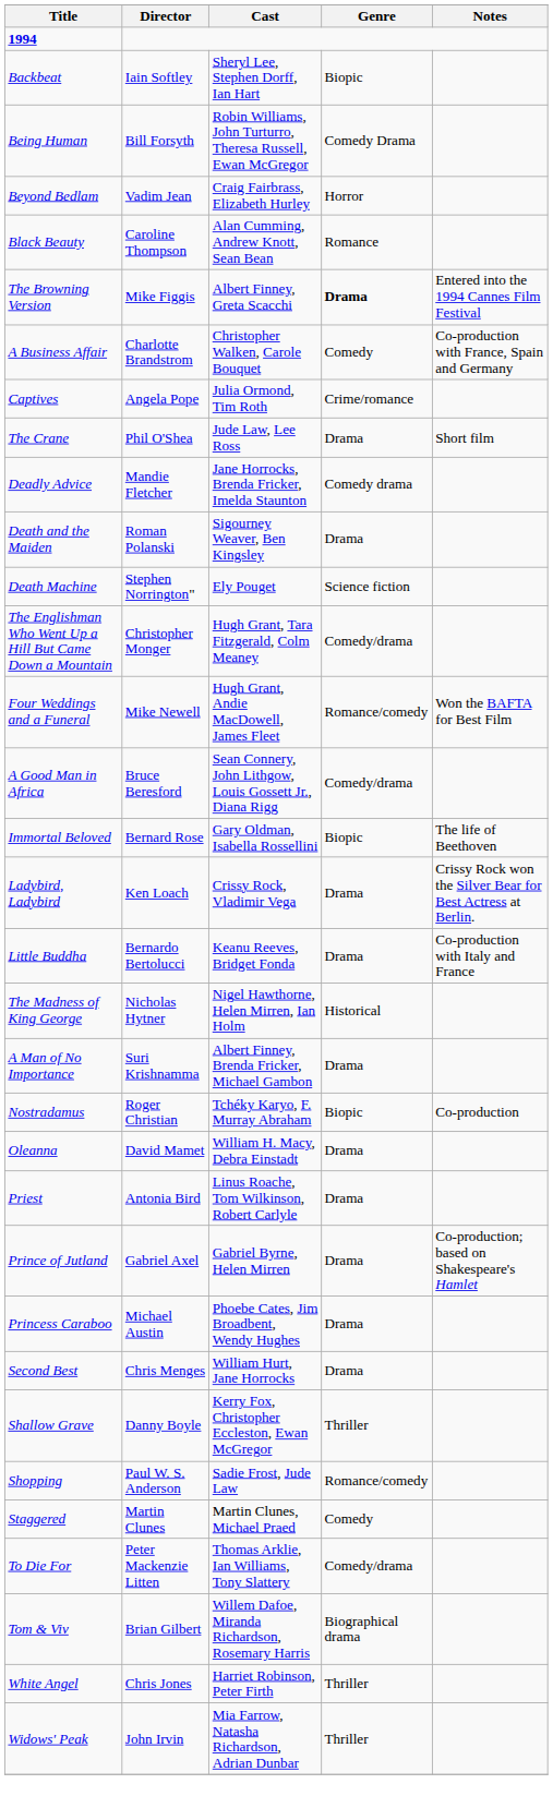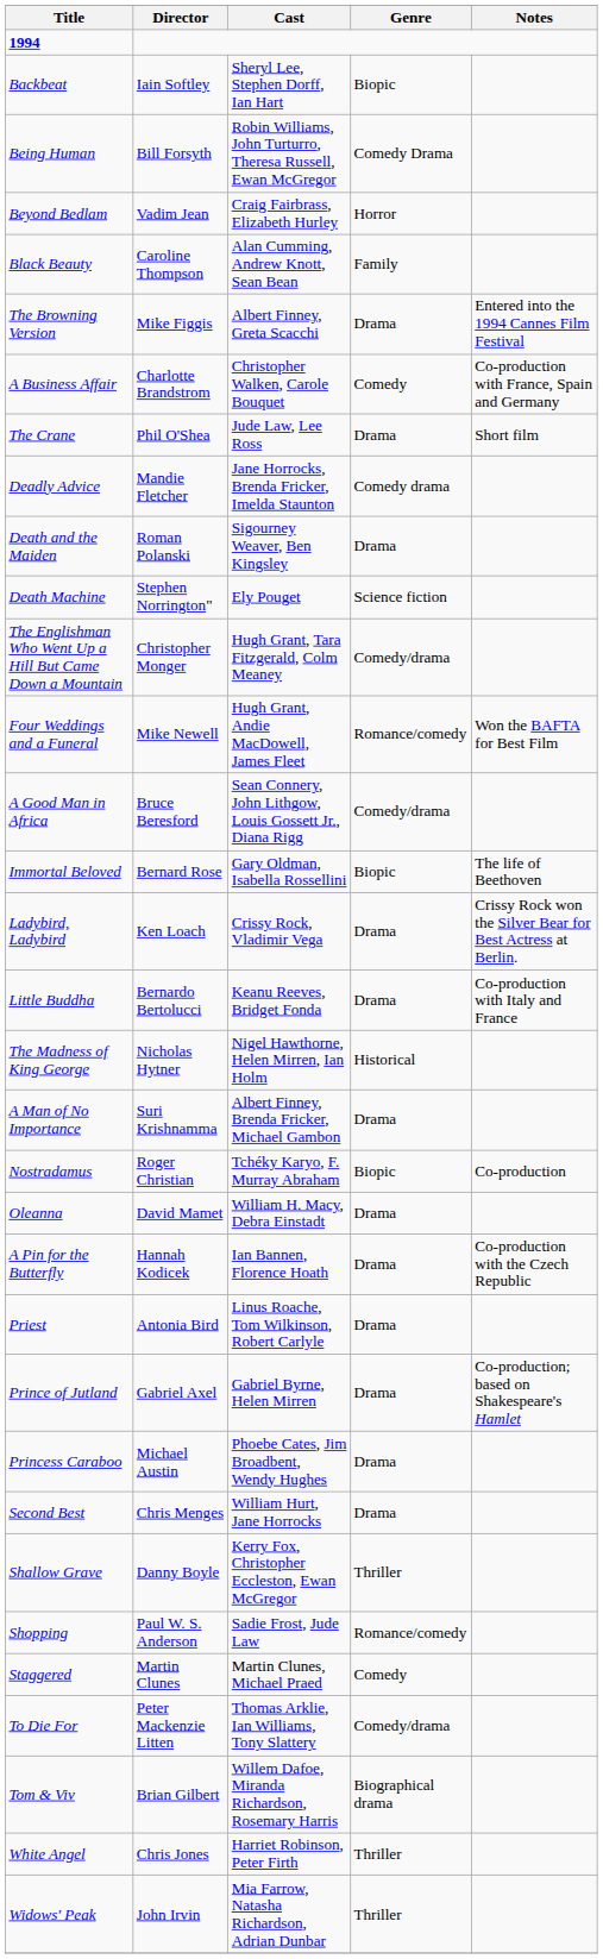Black Beauty | Genre: Romance -> Family
The Browning Version | Genre: bold -> normal
- row: Captives | Angela Pope | Julia Ormond, Tim Roth | Crime/romance
+ row: A Pin for the Butterfly | Hannah Kodicek | Ian Bannen, Florence Hoath | Drama | Co-production with the Czech Republic
